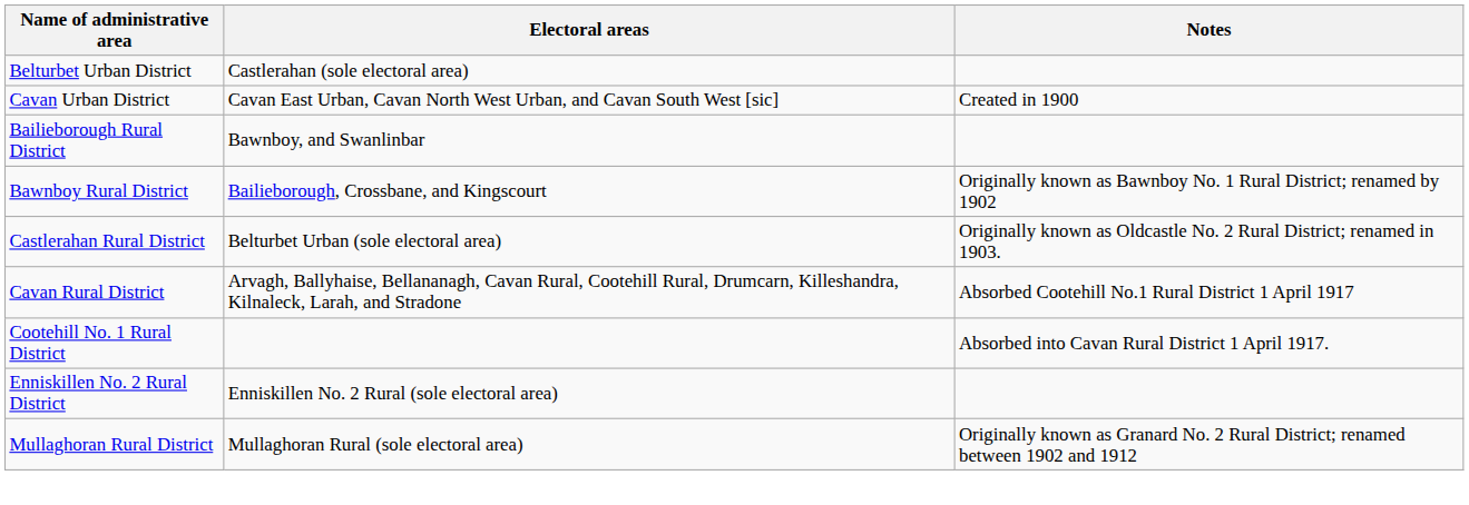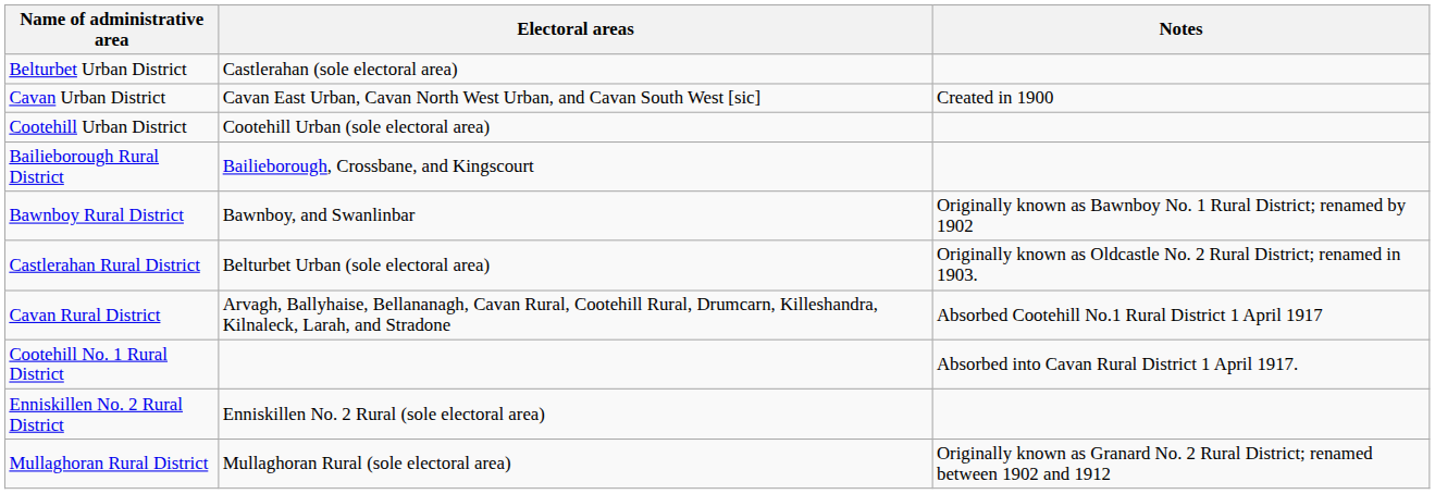+ row: Cootehill Urban District | Cootehill Urban (sole electoral area)
Bailieborough Rural District | Electoral areas: Bawnboy, and Swanlinbar -> Bailieborough, Crossbane, and Kingscourt
Bawnboy Rural District | Electoral areas: Bailieborough, Crossbane, and Kingscourt -> Bawnboy, and Swanlinbar
